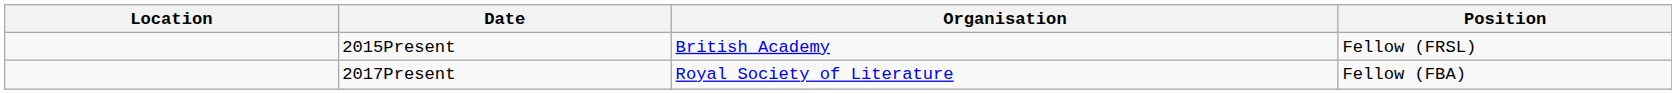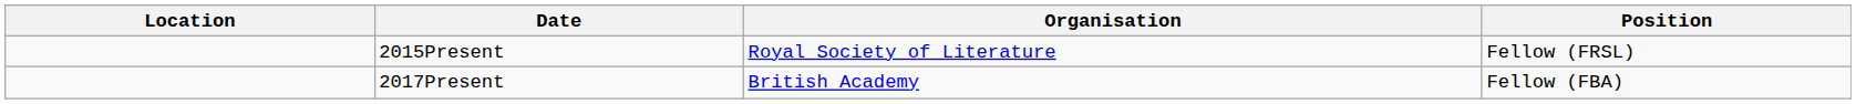2015Present | Organisation: British Academy -> Royal Society of Literature
2017Present | Organisation: Royal Society of Literature -> British Academy
